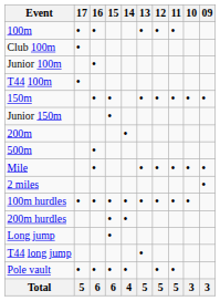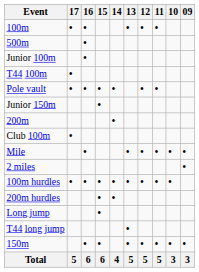rows swapped: Club 100m <-> 500m
rows swapped: 150m <-> Pole vault
